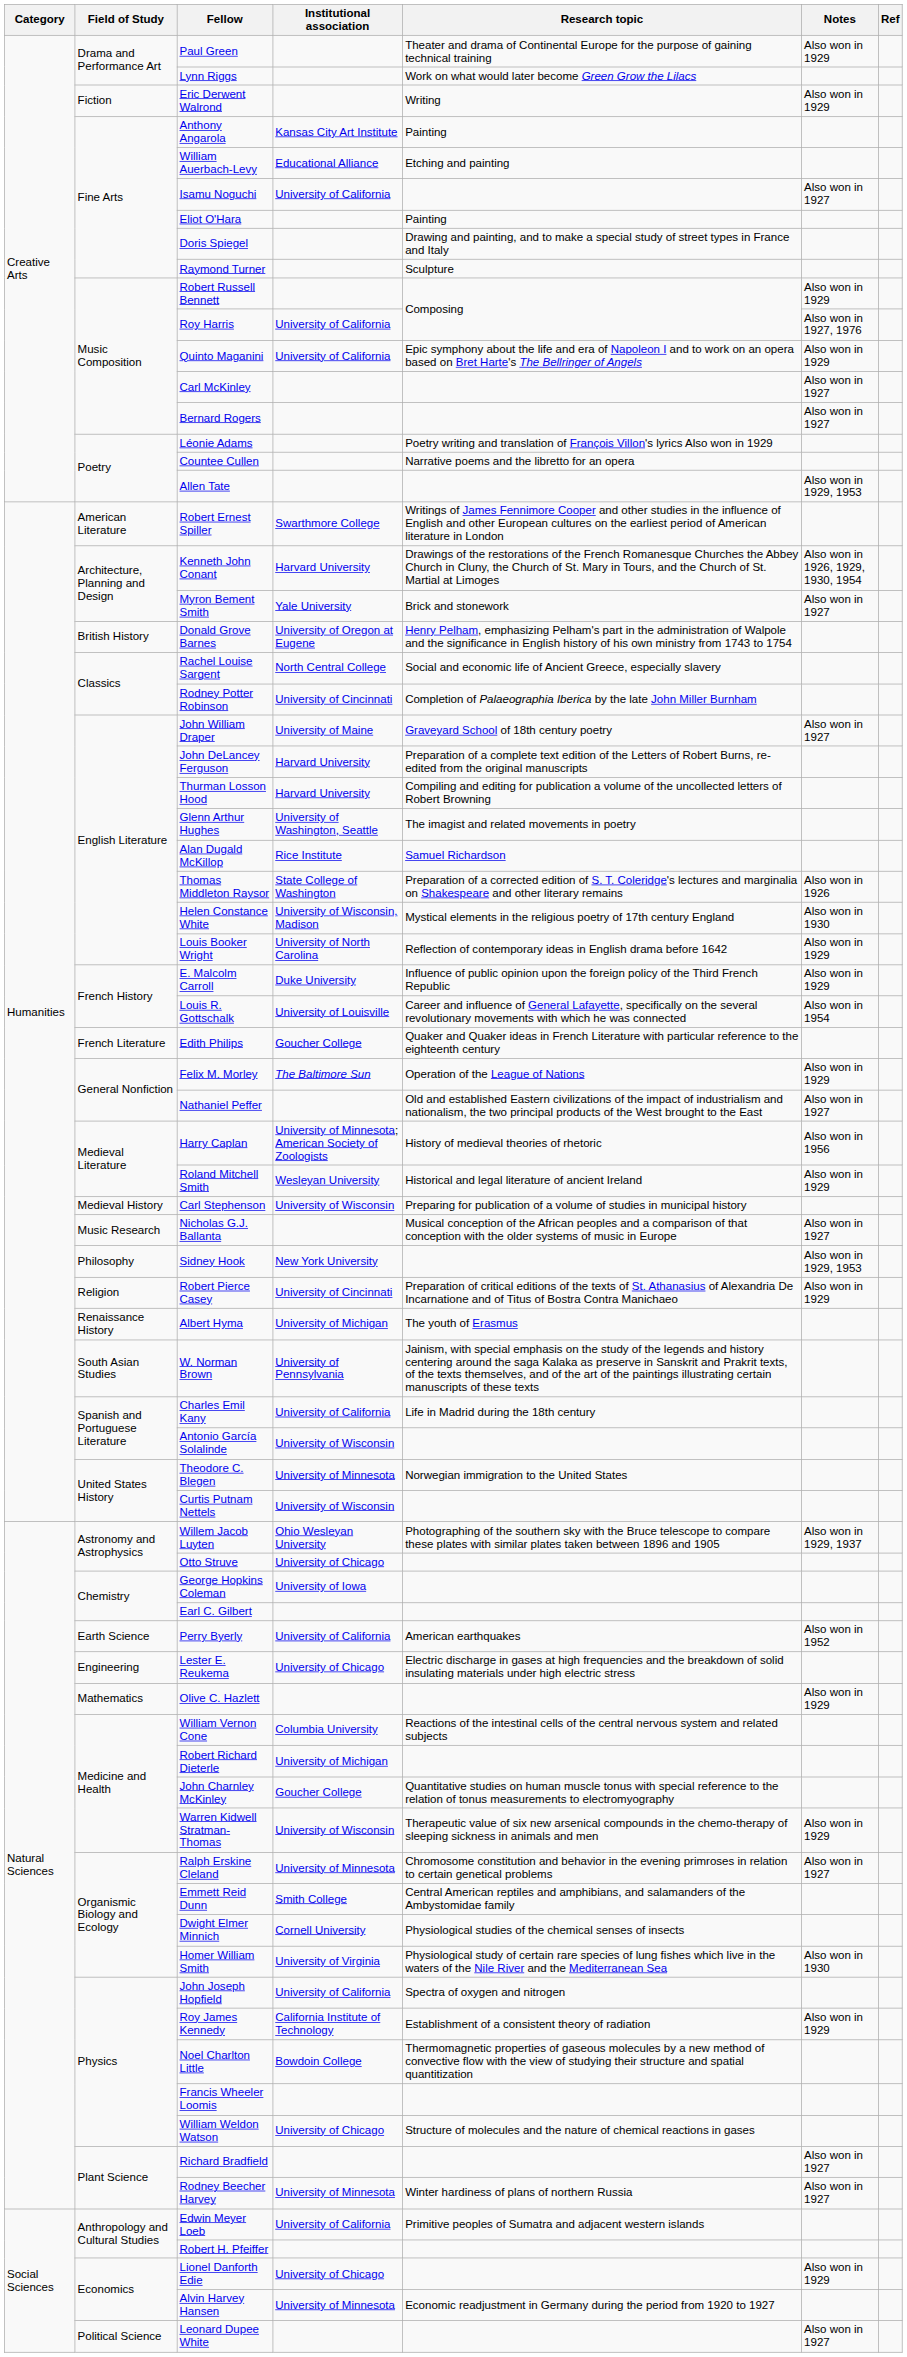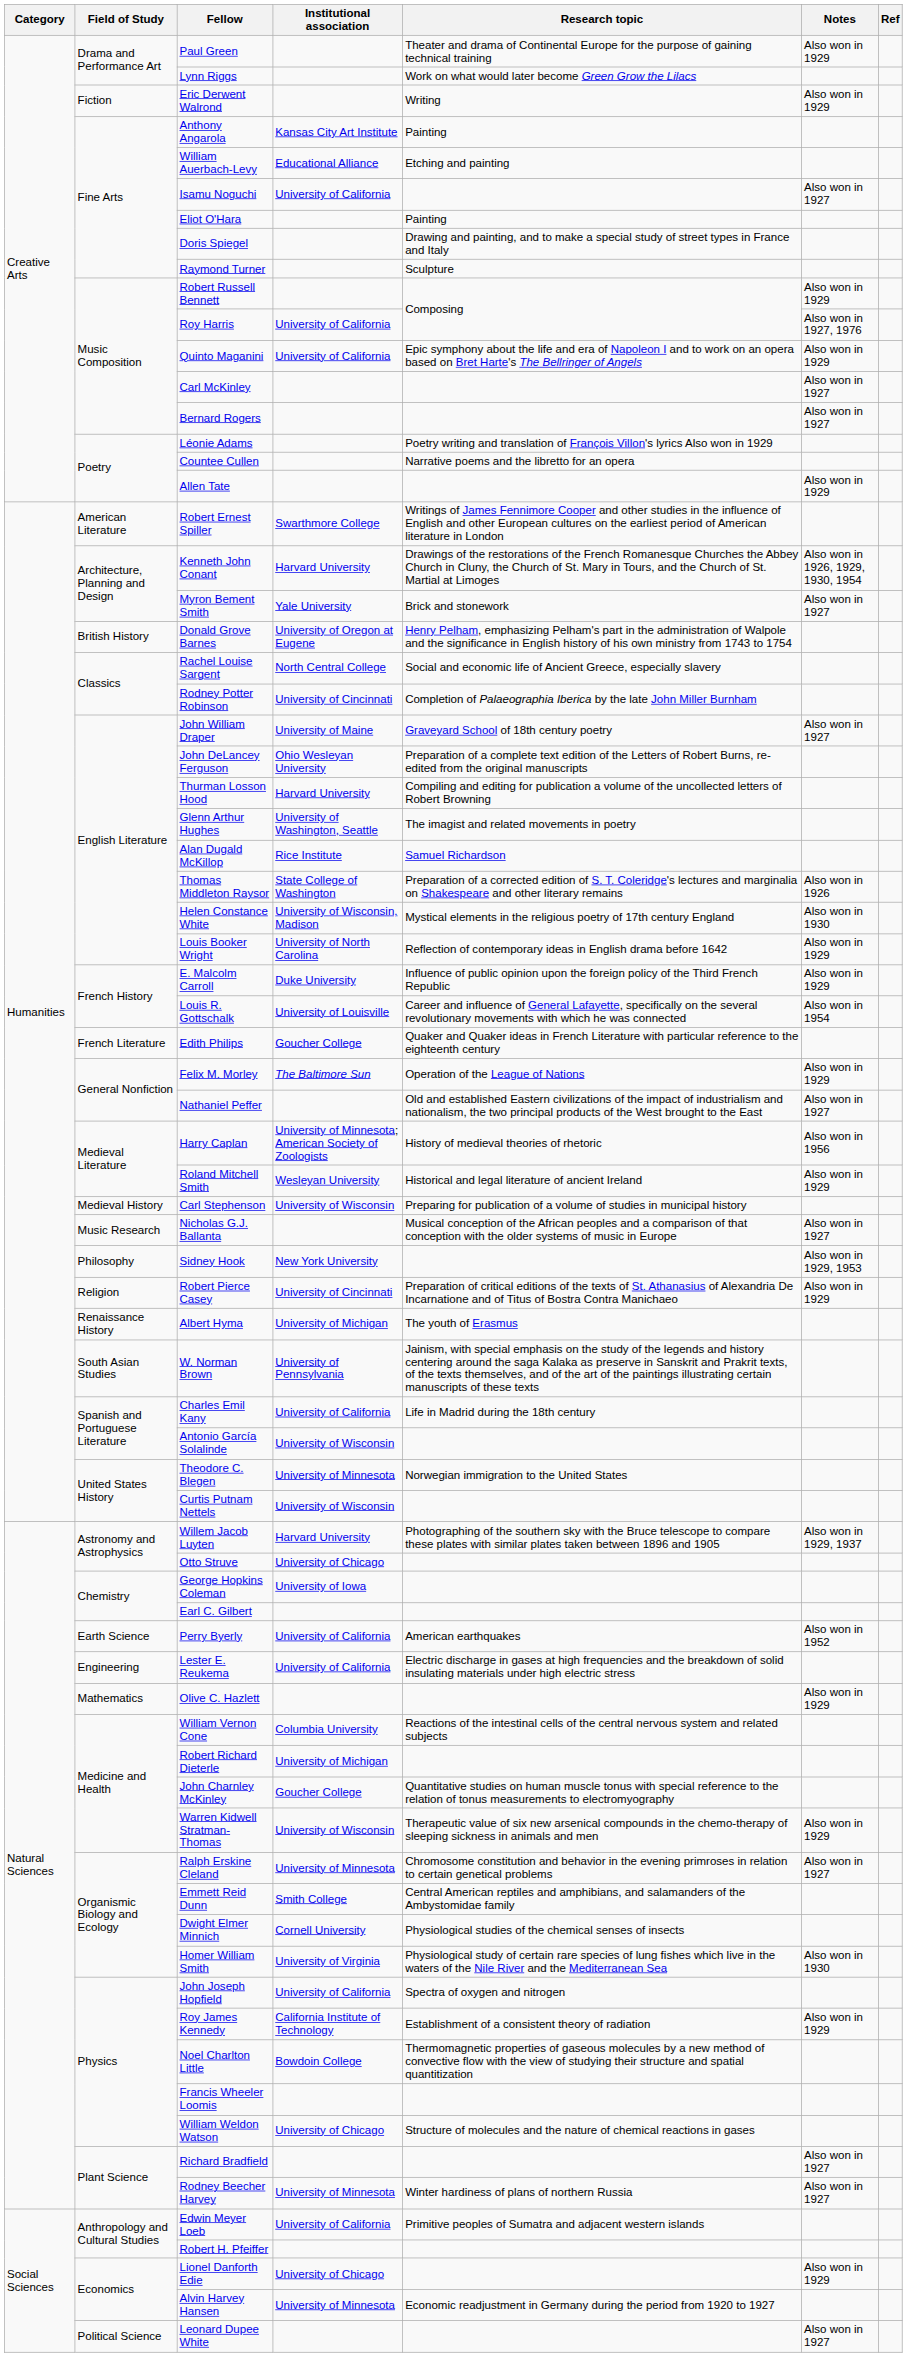Allen Tate | Notes: Also won in 1929, 1953 -> Also won in 1929
John DeLancey Ferguson | Institutional association: Harvard University -> Ohio Wesleyan University
Willem Jacob Luyten | Institutional association: Ohio Wesleyan University -> Harvard University
Lester E. Reukema | Institutional association: University of Chicago -> University of California
